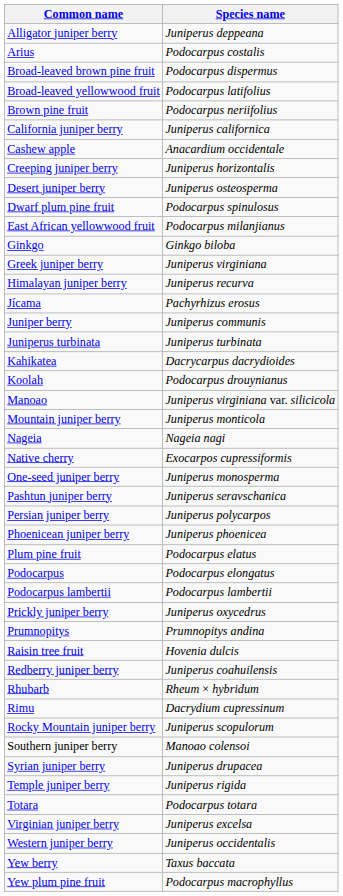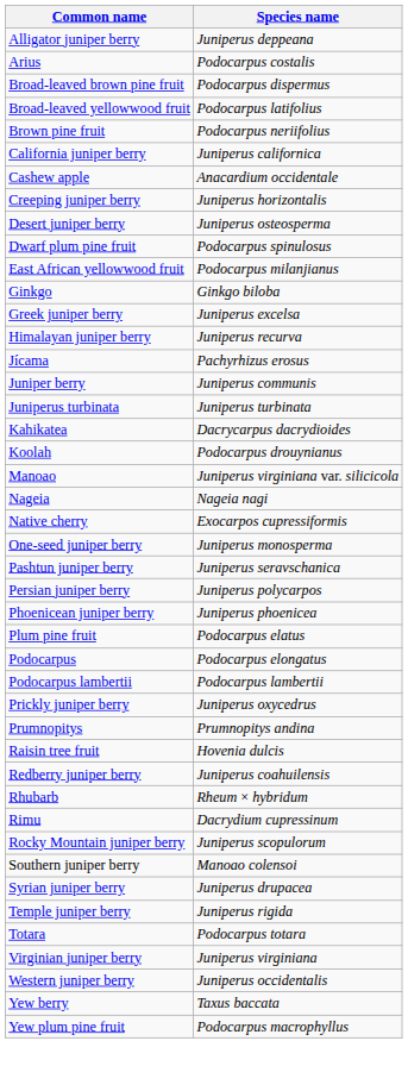Greek juniper berry | Species name: Juniperus virginiana -> Juniperus excelsa
- row: Mountain juniper berry | Juniperus monticola
Virginian juniper berry | Species name: Juniperus excelsa -> Juniperus virginiana
